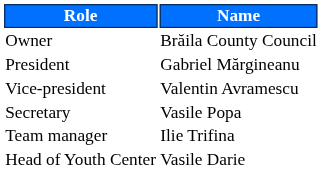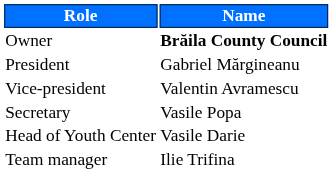Owner | Name: normal -> bold
rows swapped: Head of Youth Center <-> Team manager
